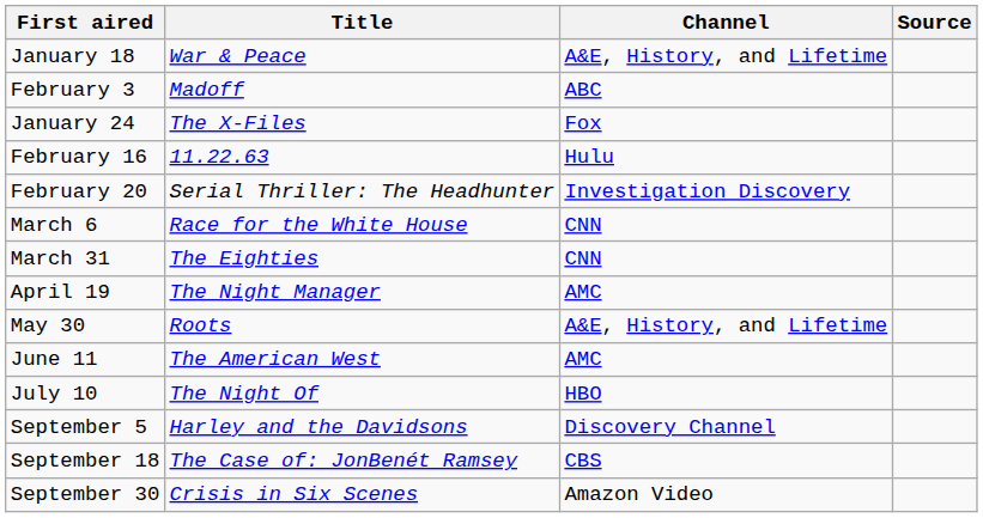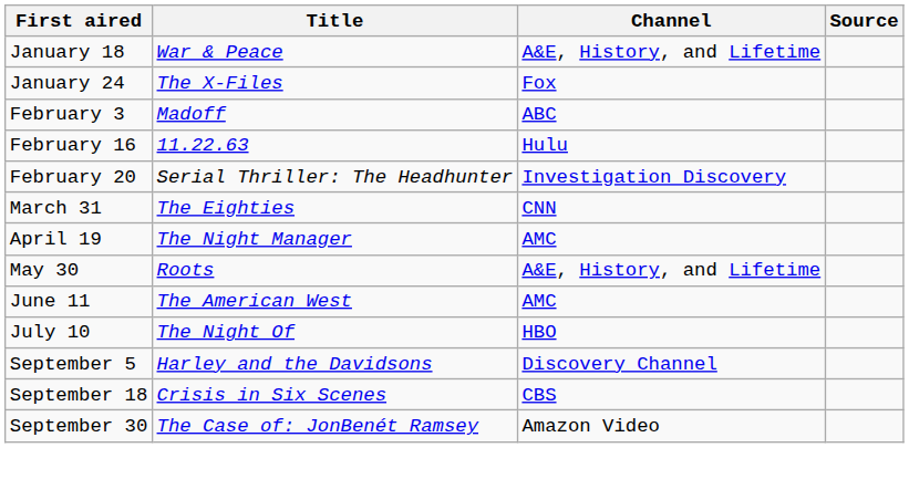rows swapped: January 24 <-> February 3
- row: March 6 | Race for the White House | CNN
September 18 | Title: The Case of: JonBenét Ramsey -> Crisis in Six Scenes
September 30 | Title: Crisis in Six Scenes -> The Case of: JonBenét Ramsey
